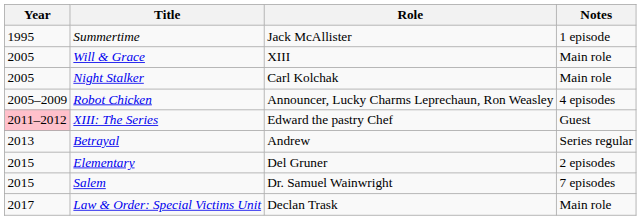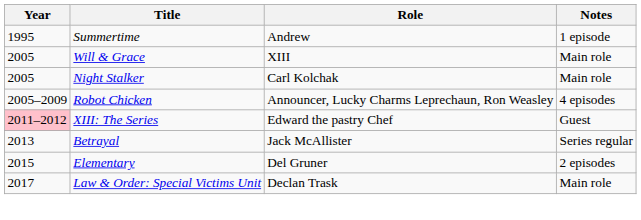Summertime | Role: Jack McAllister -> Andrew
Betrayal | Role: Andrew -> Jack McAllister
- row: 2015 | Salem | Dr. Samuel Wainwright | 7 episodes
